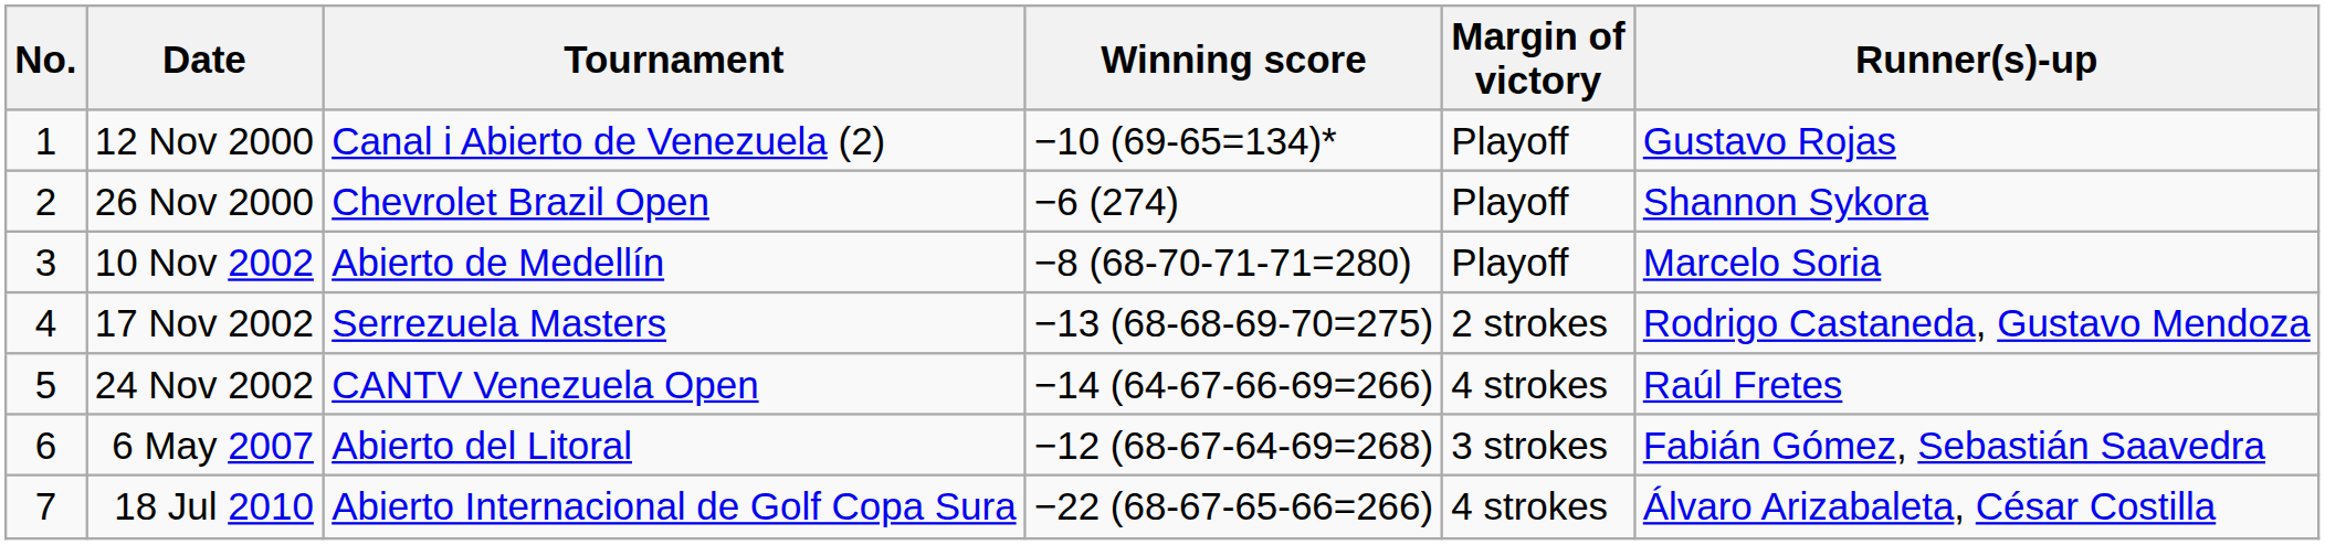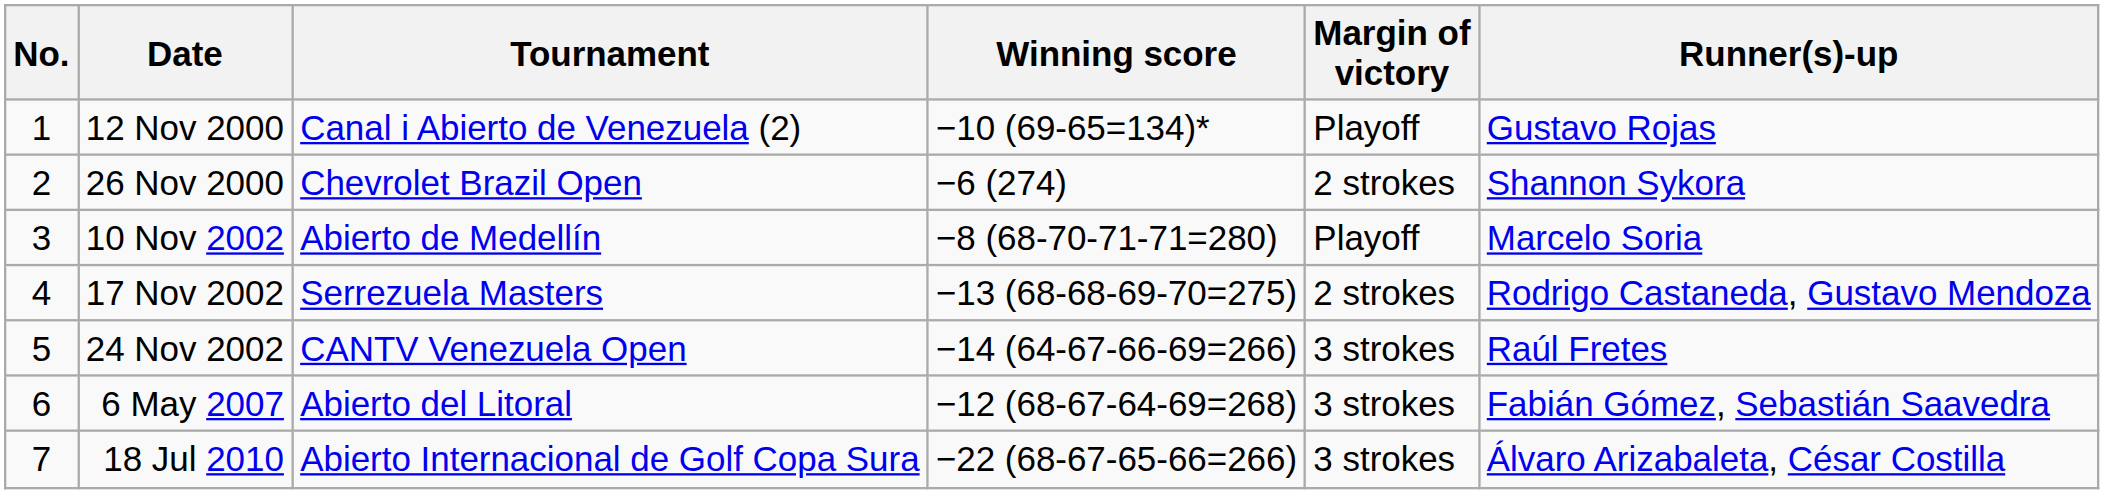26 Nov 2000 | Margin of victory: Playoff -> 2 strokes
24 Nov 2002 | Margin of victory: 4 strokes -> 3 strokes
18 Jul 2010 | Margin of victory: 4 strokes -> 3 strokes
